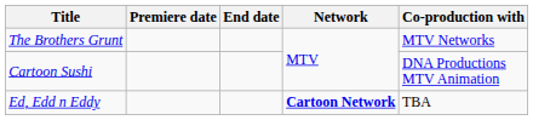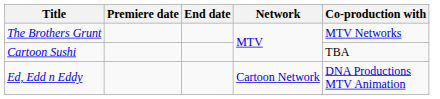Cartoon Sushi | Co-production with: DNA Productions MTV Animation -> TBA
Ed, Edd n Eddy | Network: bold -> normal
Ed, Edd n Eddy | Co-production with: TBA -> DNA Productions MTV Animation
